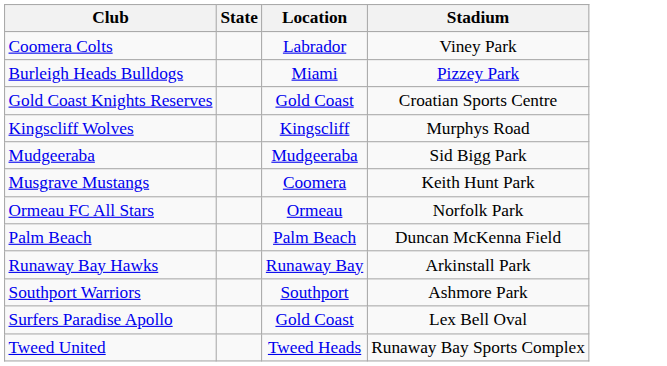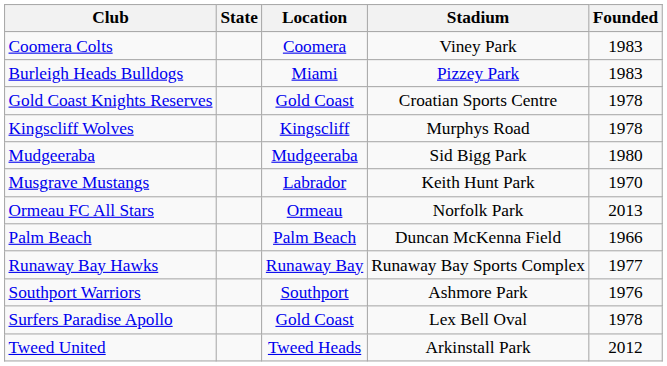+ column: Founded | 1983 | 1983 | 1978 | 1978 | 1980 | 1970 | 2013 | 1966 | 1977 | 1976 | 1978 | 2012
Coomera Colts | Location: Labrador -> Coomera
Musgrave Mustangs | Location: Coomera -> Labrador
Runaway Bay Hawks | Stadium: Arkinstall Park -> Runaway Bay Sports Complex
Tweed United | Stadium: Runaway Bay Sports Complex -> Arkinstall Park
